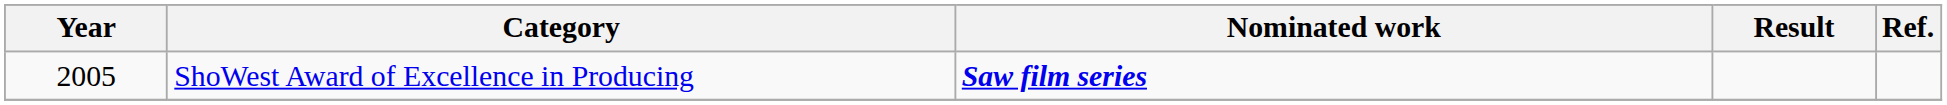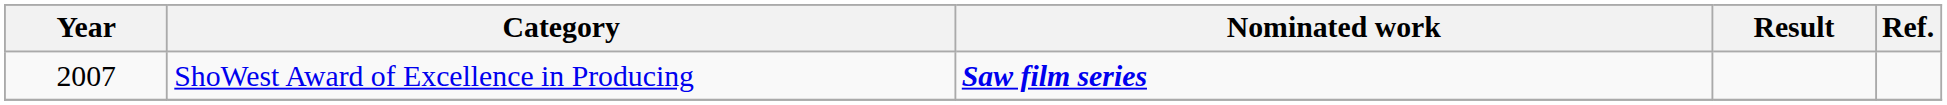ShoWest Award of Excellence in Producing | Year: 2005 -> 2007
